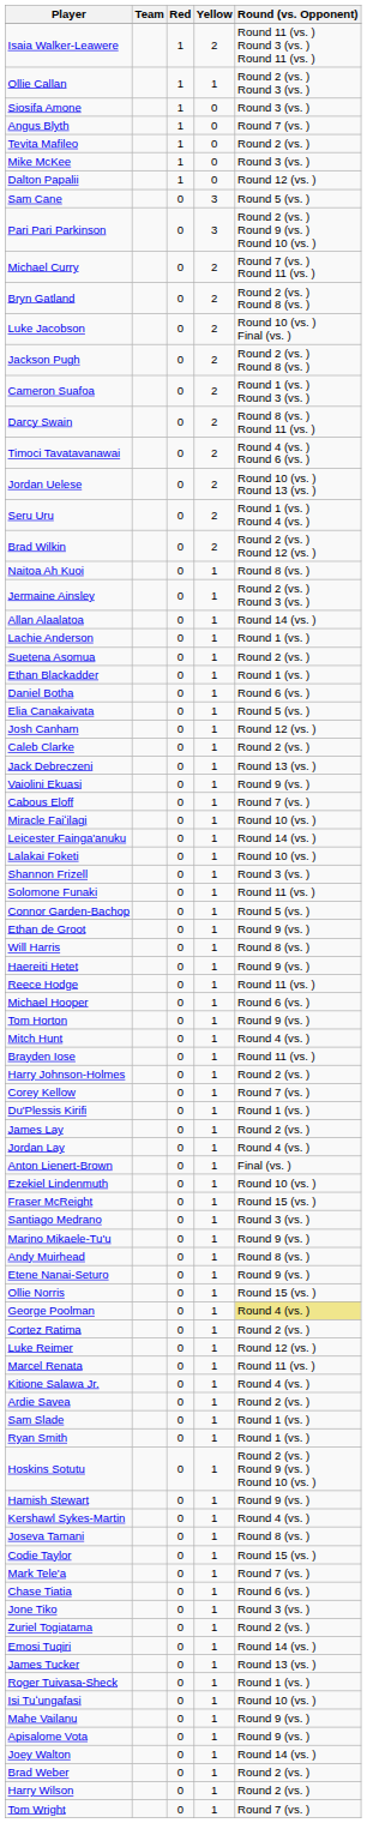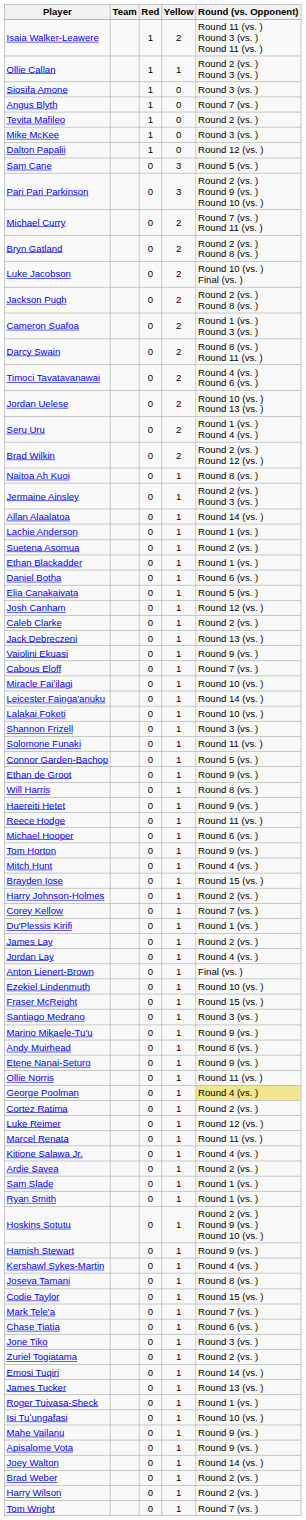Brayden Iose | Round (vs. Opponent): Round 11 (vs. ) -> Round 15 (vs. )
Ollie Norris | Round (vs. Opponent): Round 15 (vs. ) -> Round 11 (vs. )
